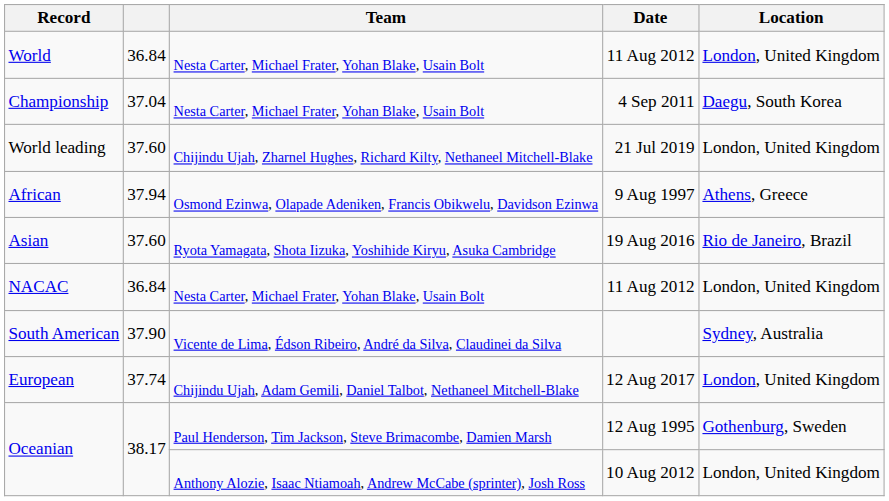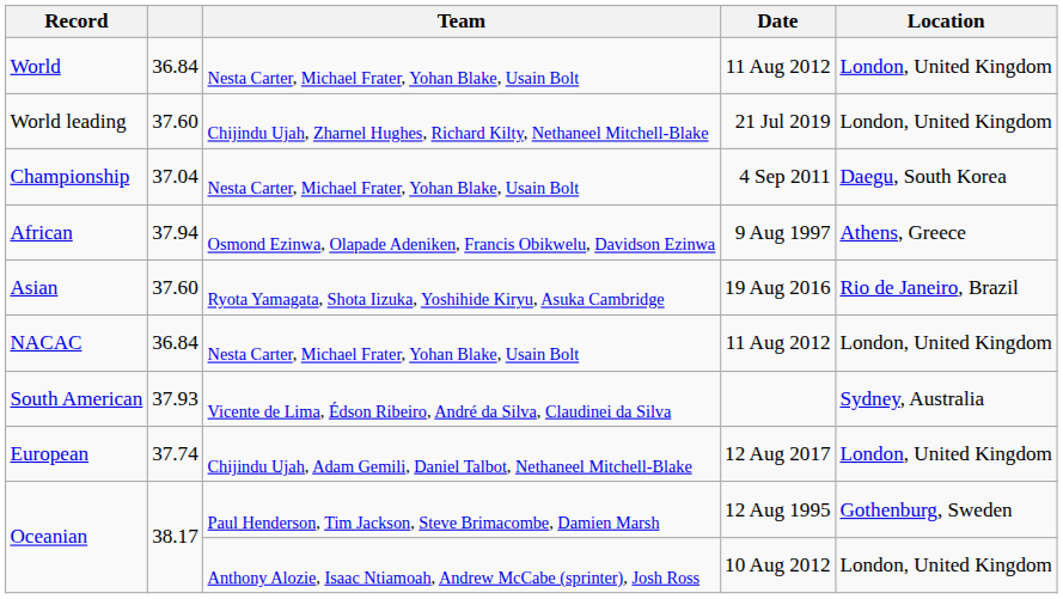rows swapped: Championship <-> World leading
South American | column 2: 37.90 -> 37.93
